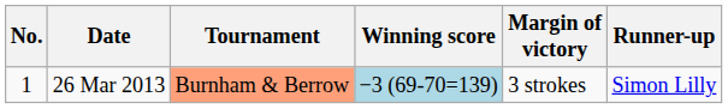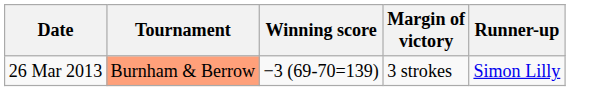- column: No. | 1
26 Mar 2013 | Winning score: lightblue background -> no background
